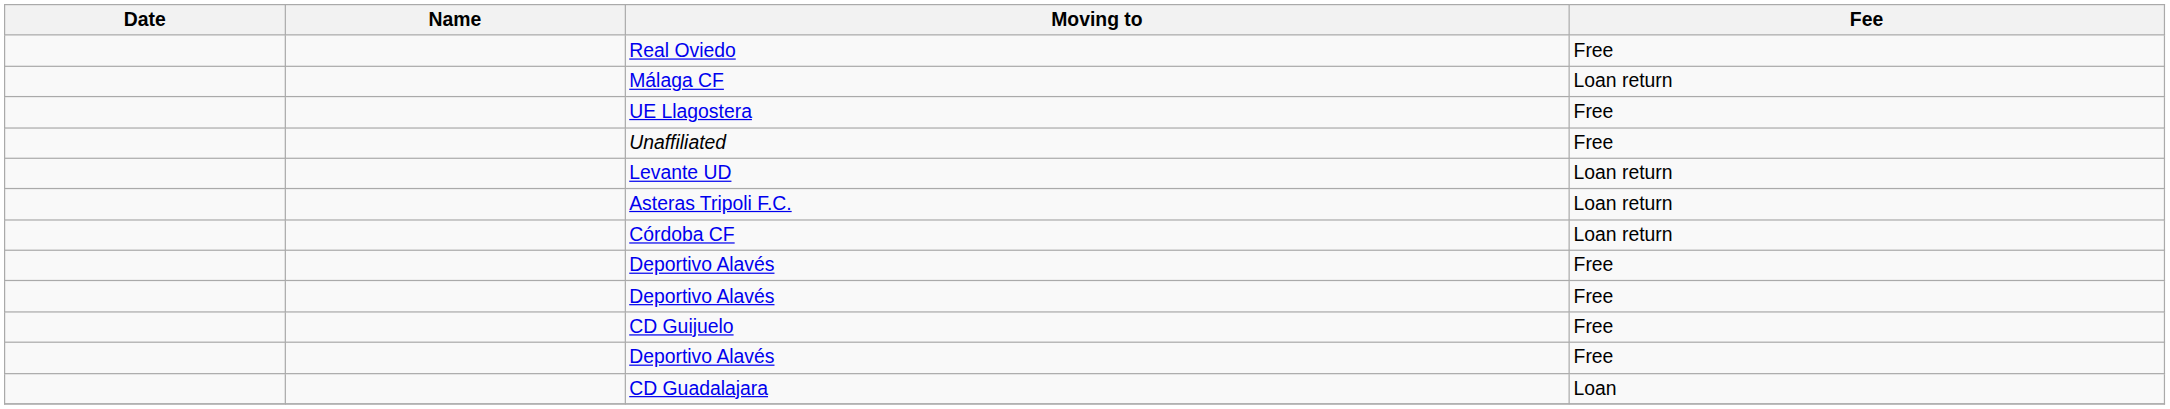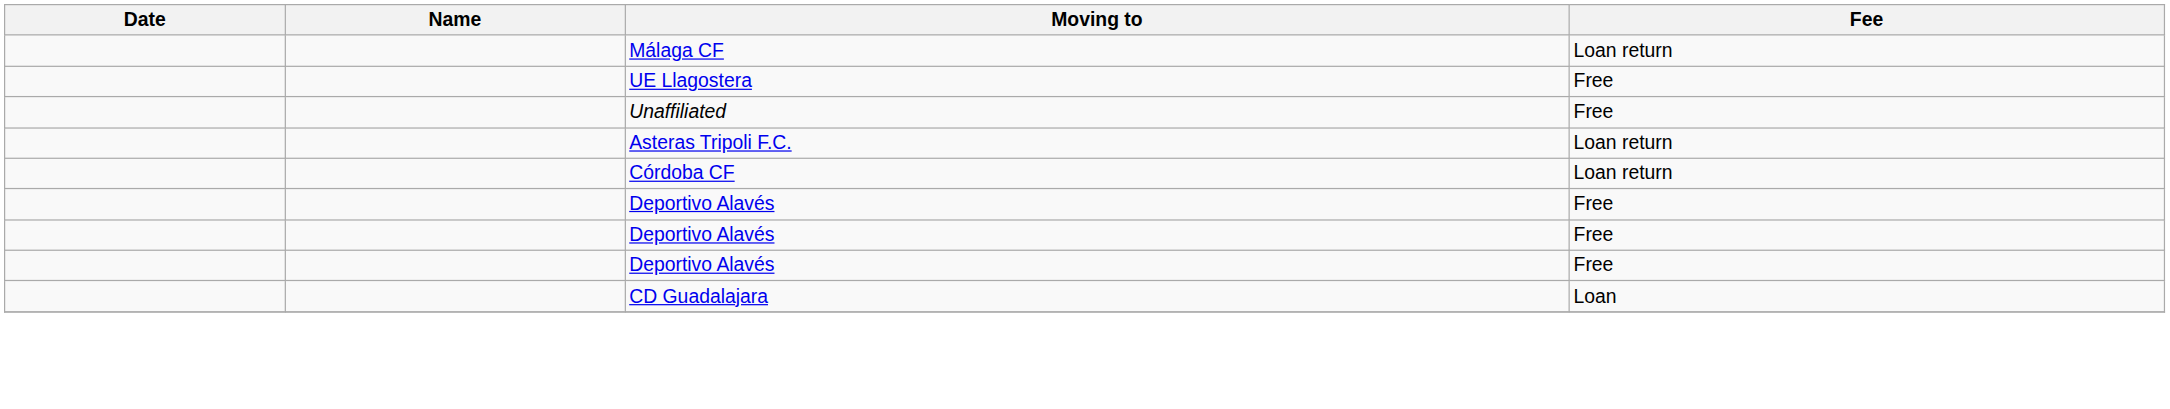- row: Real Oviedo | Free
- row: Levante UD | Loan return
- row: CD Guijuelo | Free
